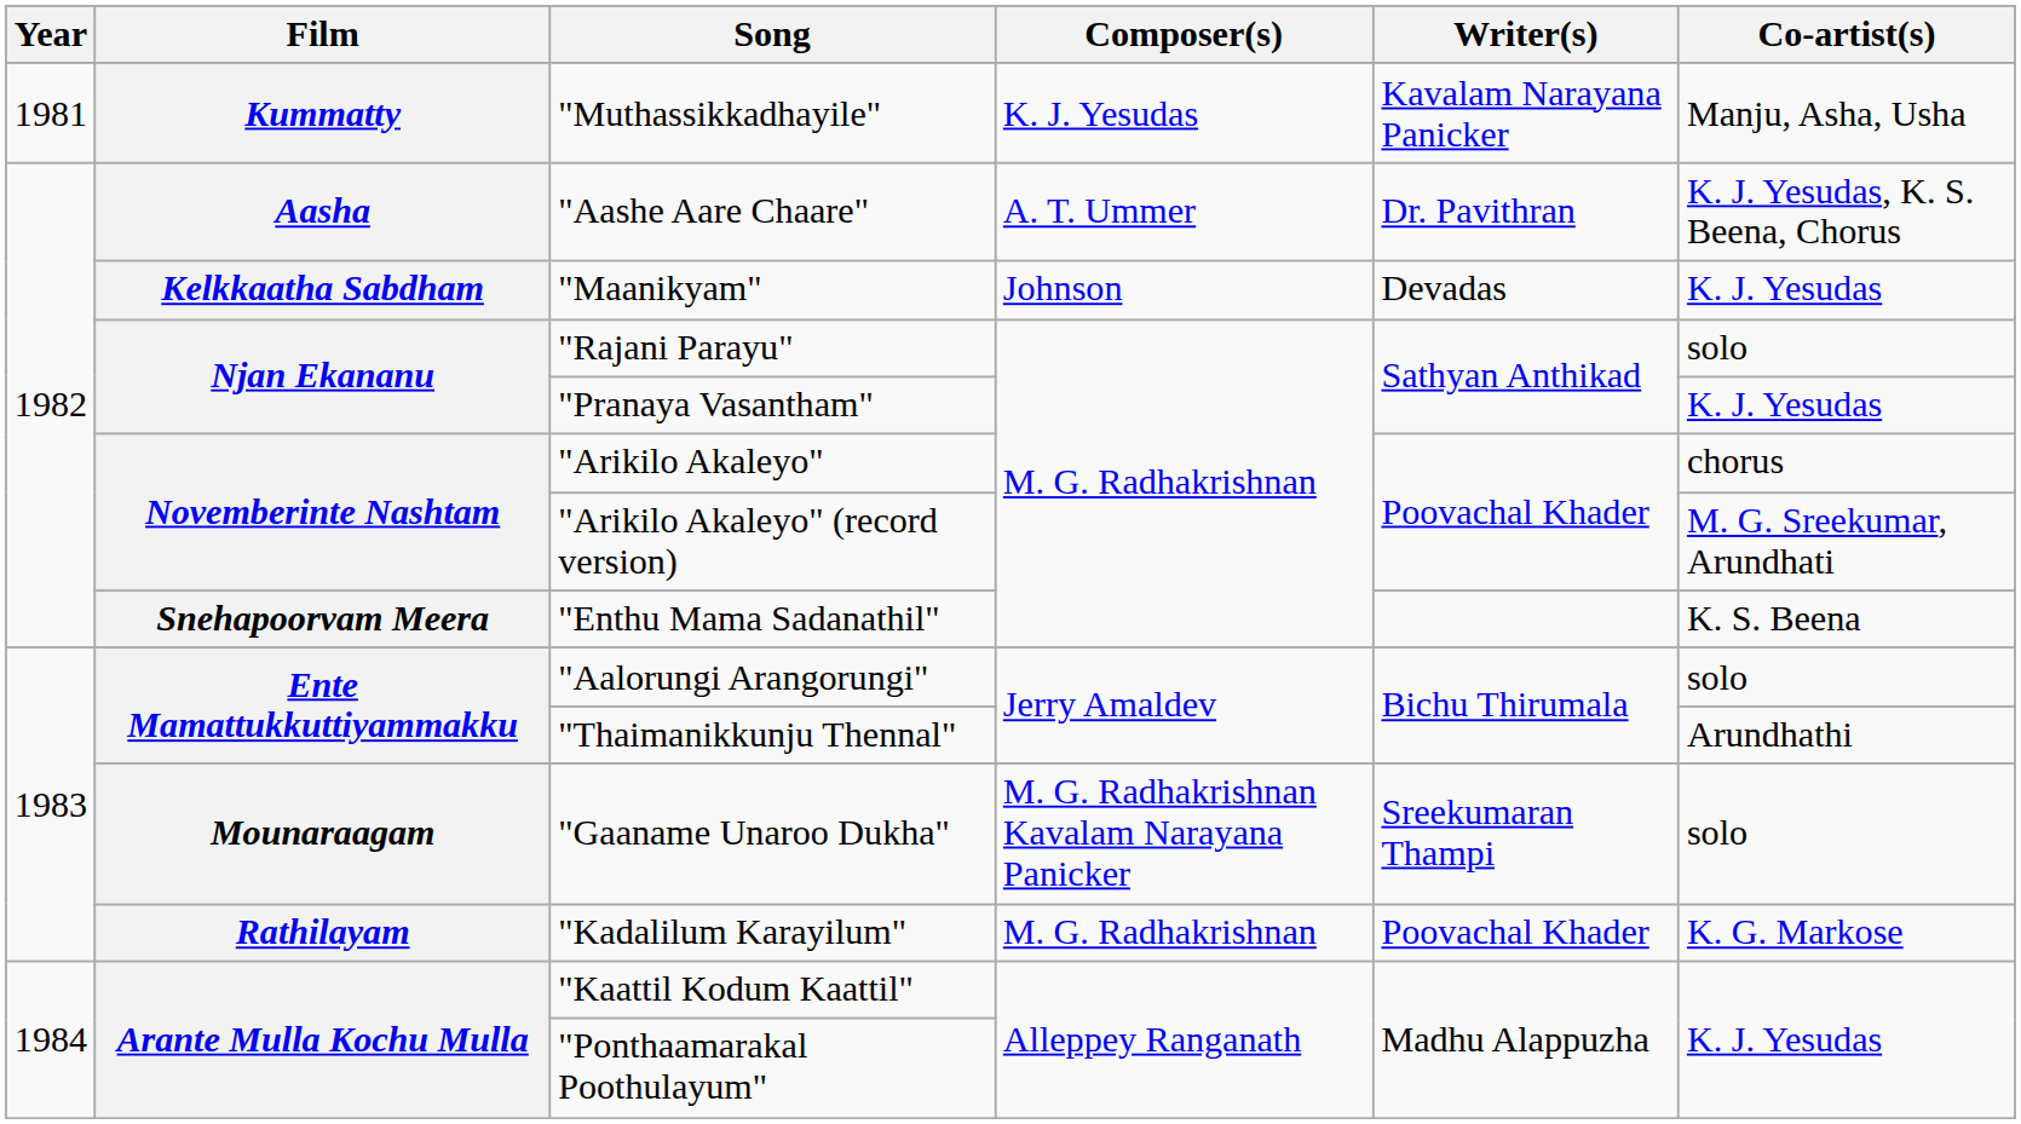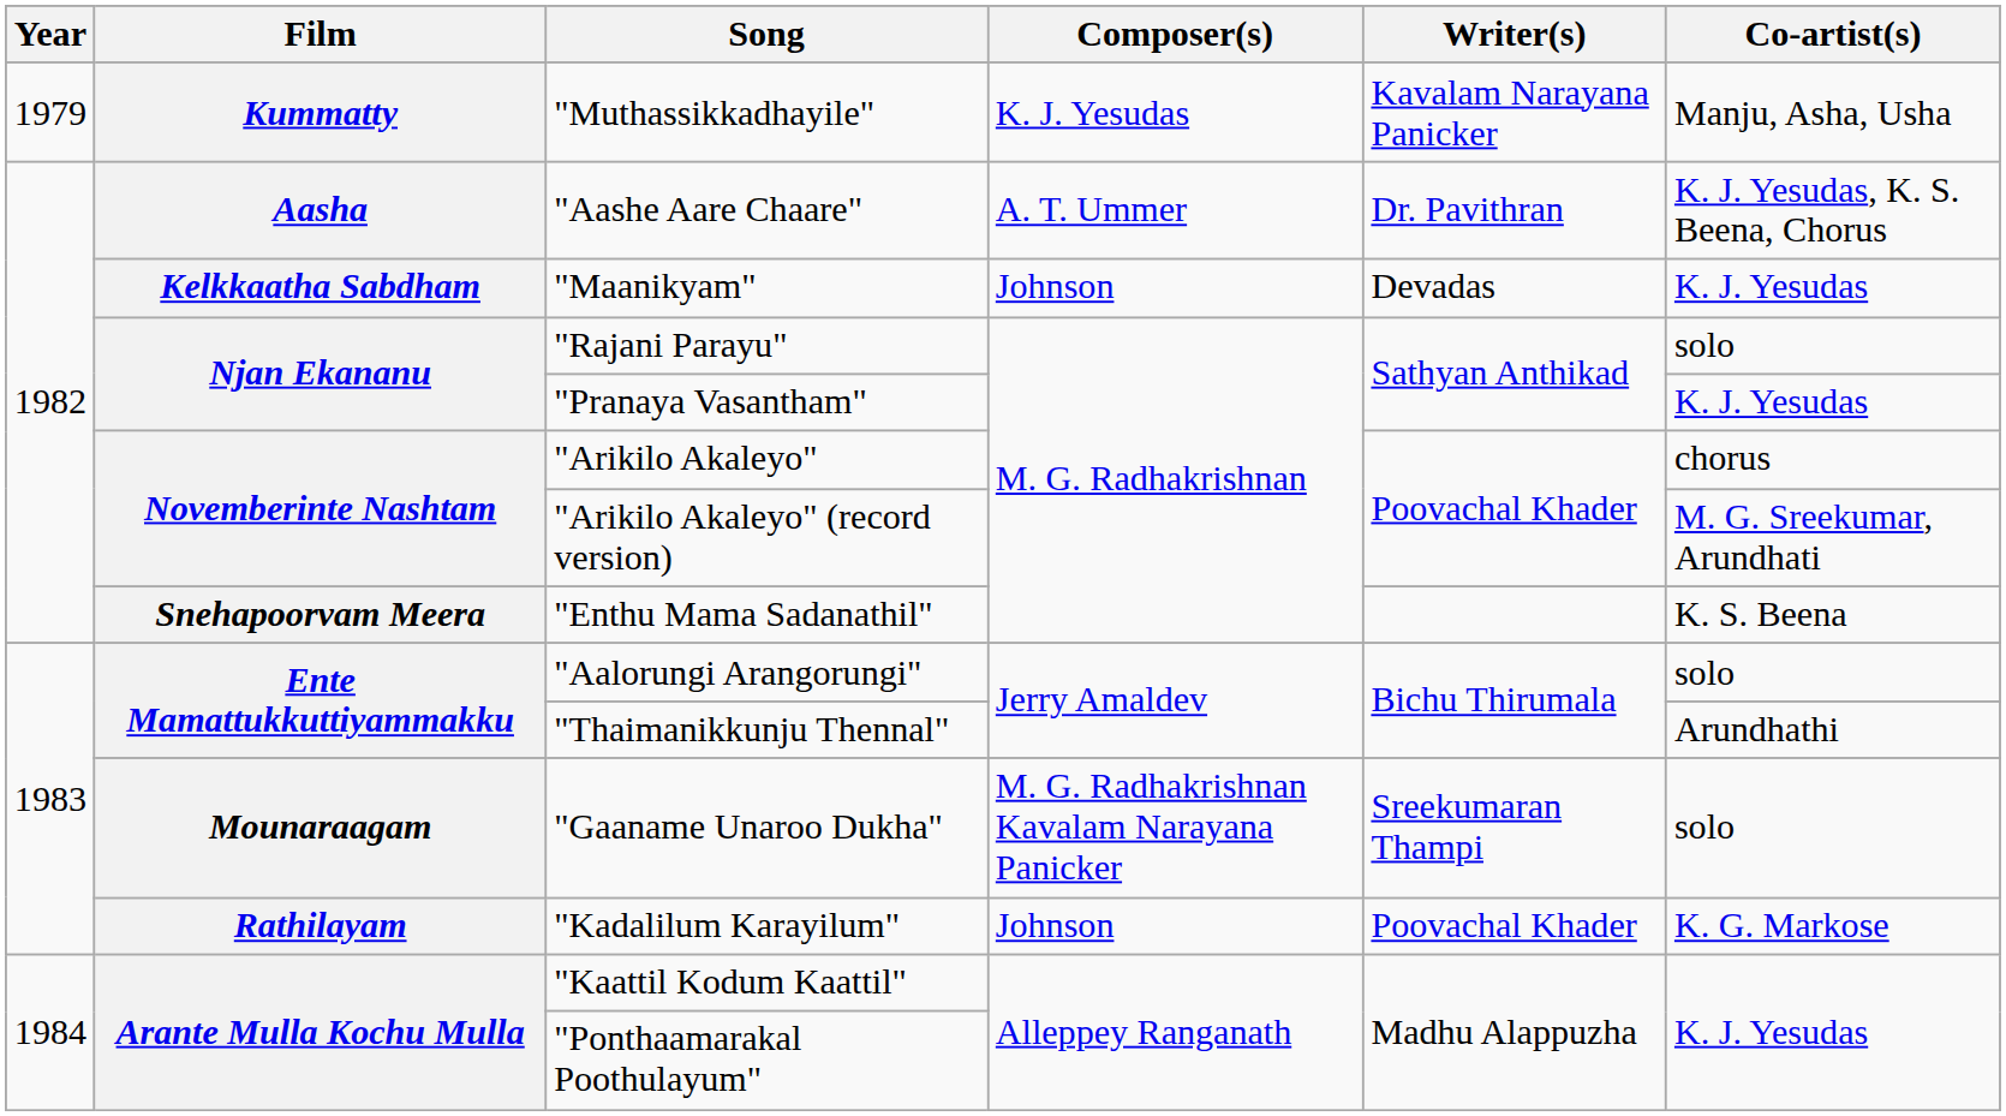"Muthassikkadhayile" | Year: 1981 -> 1979
"Kadalilum Karayilum" | Composer(s): M. G. Radhakrishnan -> Johnson
